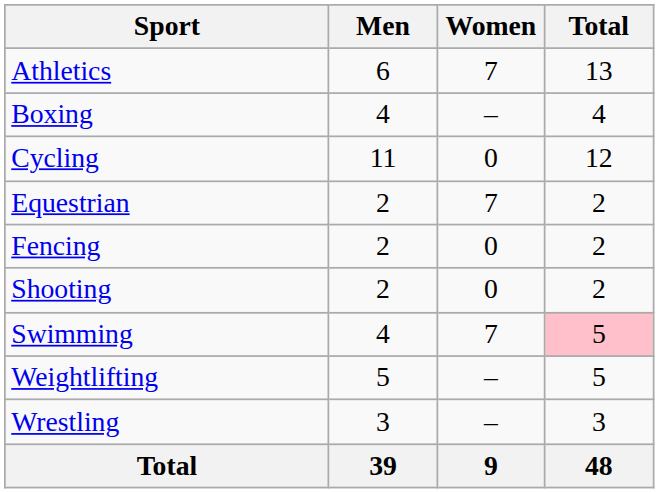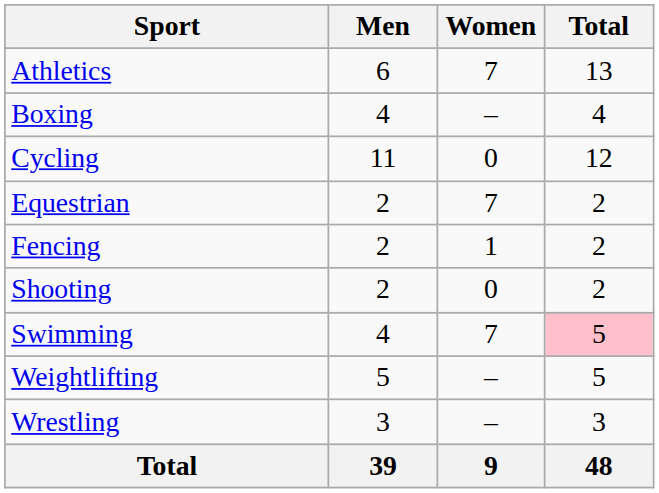Fencing | Women: 0 -> 1
